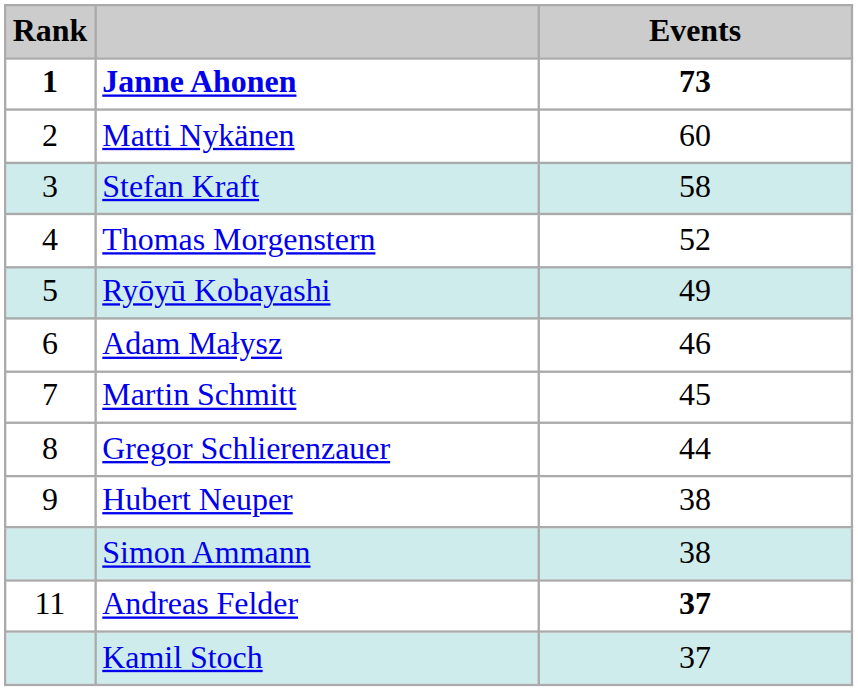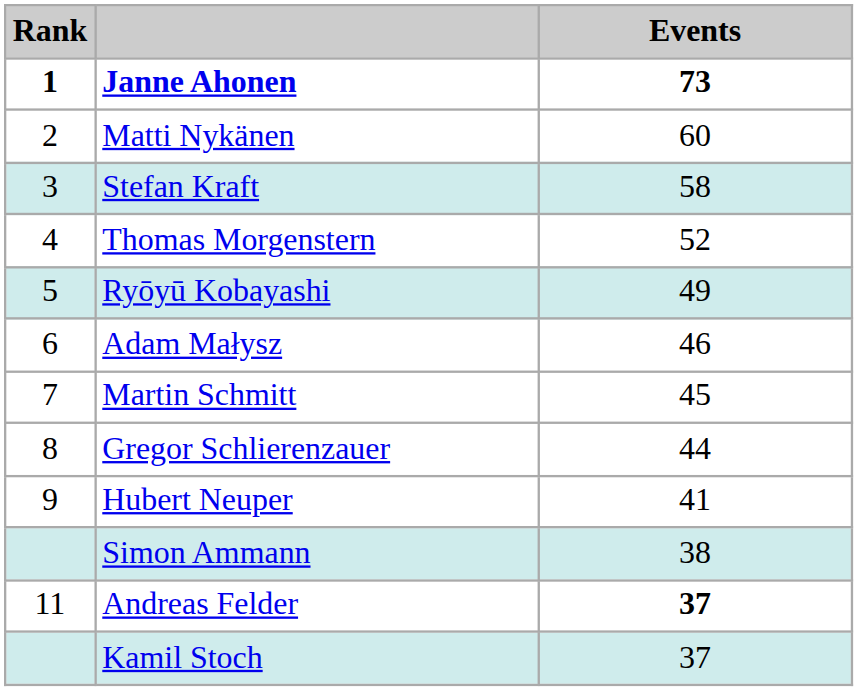Hubert Neuper | Events: 38 -> 41
